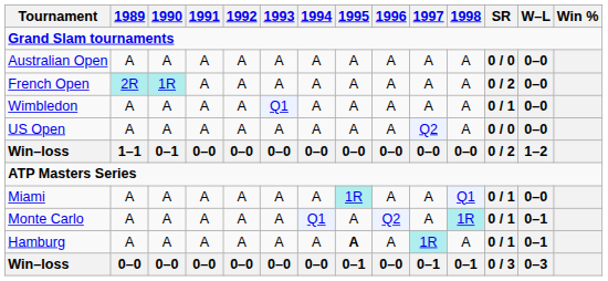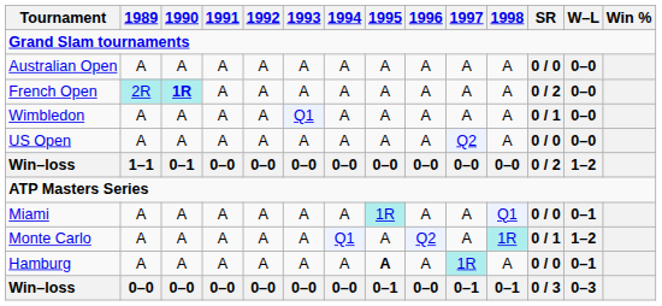French Open | 1990: normal -> bold
Miami | SR: 0 / 1 -> 0 / 0
Miami | W–L: 0–0 -> 0–1
Monte Carlo | W–L: 0–1 -> 1–2
Hamburg | SR: 0 / 1 -> 0 / 0
